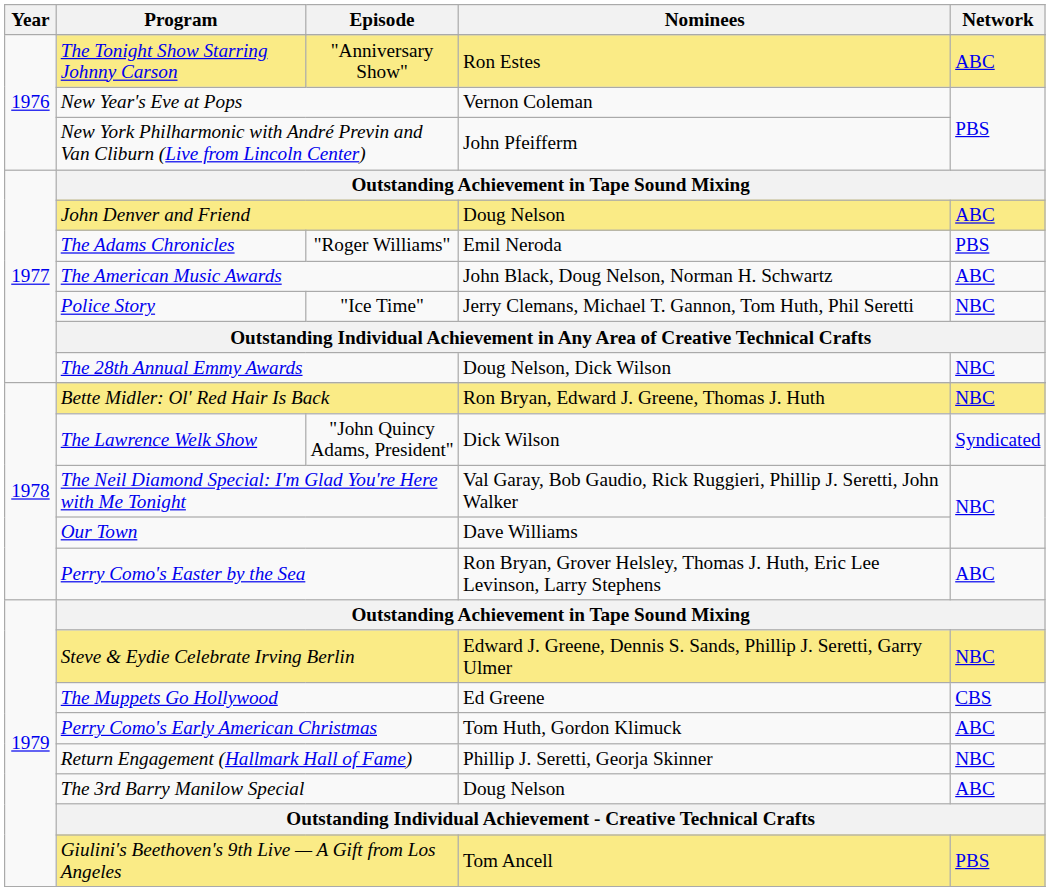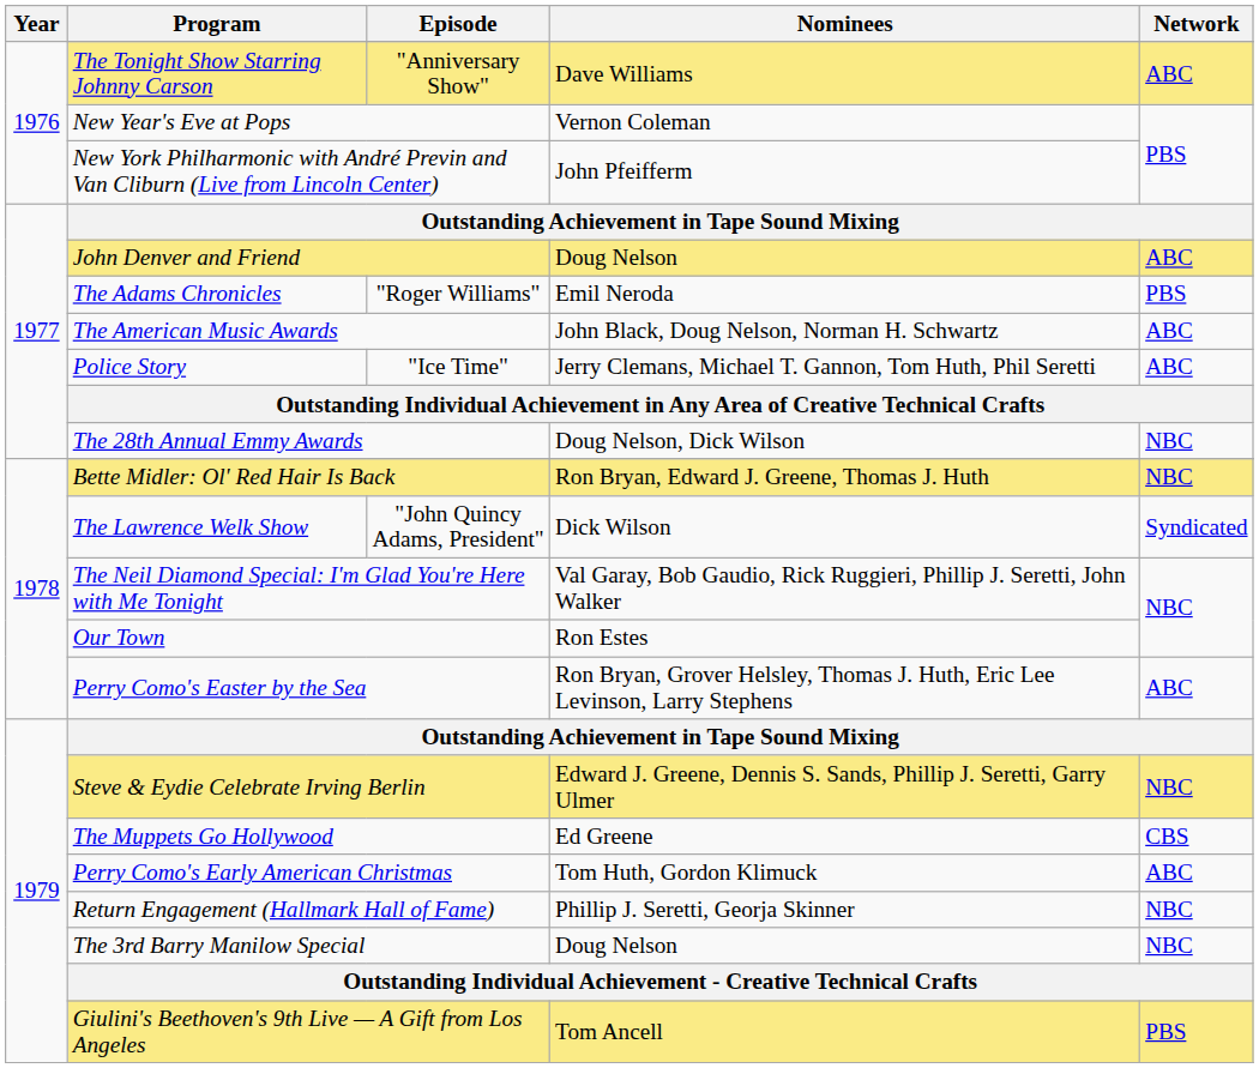The Tonight Show Starring Johnny Carson | Nominees: Ron Estes -> Dave Williams
Police Story | Network: NBC -> ABC
Our Town | Nominees: Dave Williams -> Ron Estes
The 3rd Barry Manilow Special | Network: ABC -> NBC
